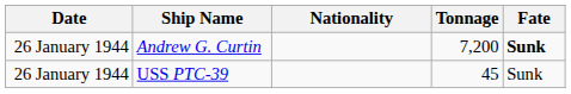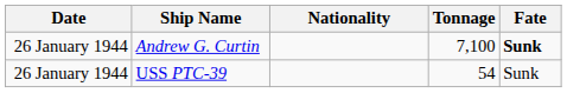Andrew G. Curtin | Tonnage: 7,200 -> 7,100
USS PTC-39 | Tonnage: 45 -> 54
